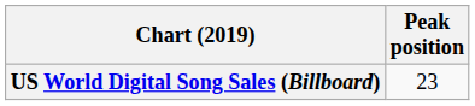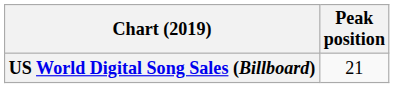US World Digital Song Sales (Billboard) | Peak position: 23 -> 21
